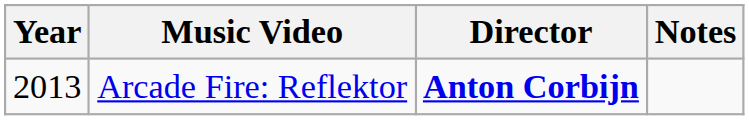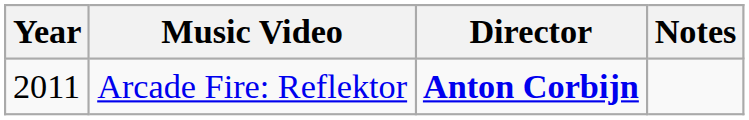Arcade Fire: Reflektor | Year: 2013 -> 2011
